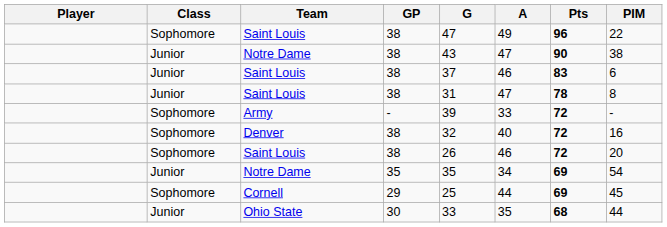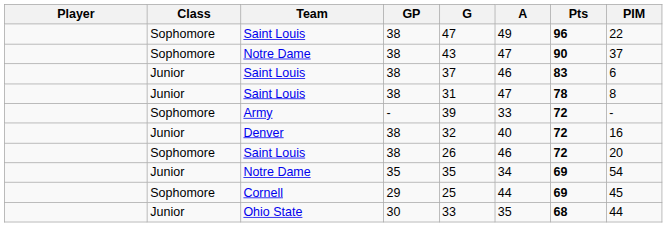Notre Dame / 38 | Class: Junior -> Sophomore
Notre Dame / 38 | PIM: 38 -> 37
Denver | Class: Sophomore -> Junior
